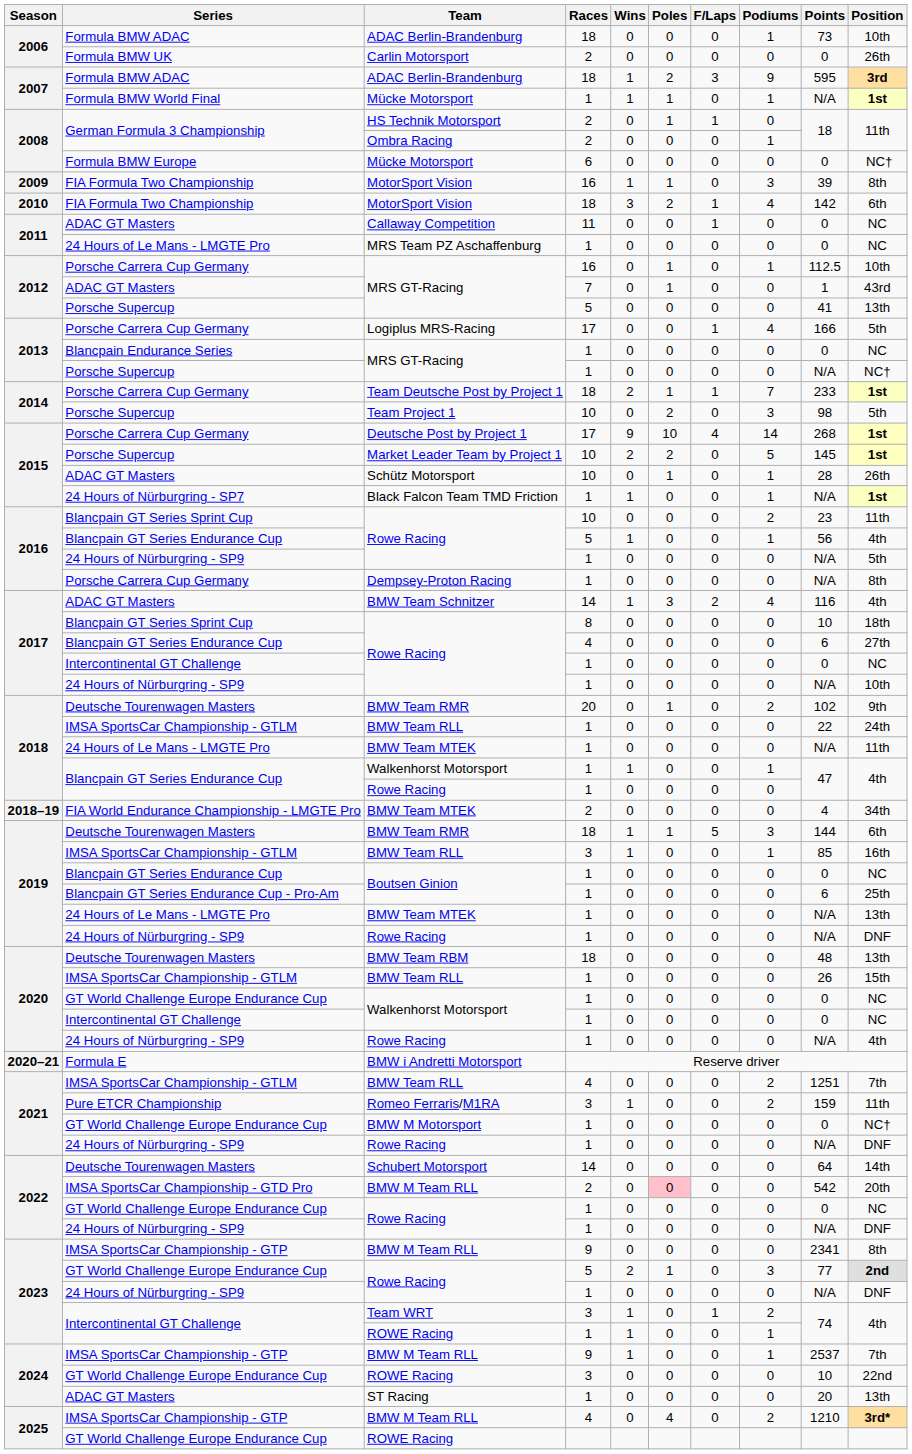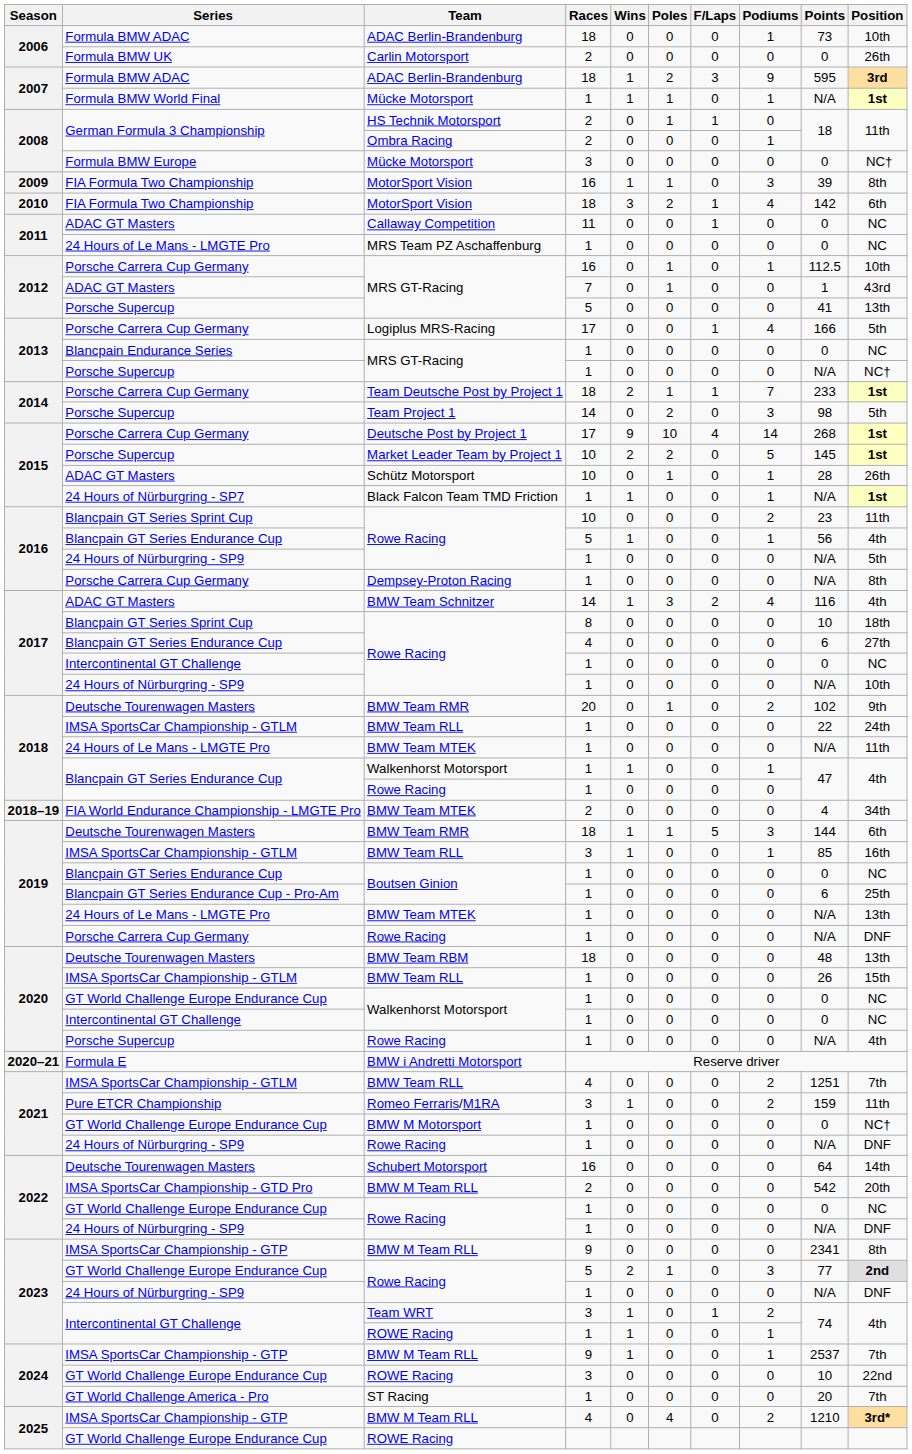2008 / Mücke Motorsport | Races: 6 -> 3
Team Project 1 | Races: 10 -> 14
2019 / Rowe Racing | Series: 24 Hours of Nürburgring - SP9 -> Porsche Carrera Cup Germany
2020 / Rowe Racing | Series: 24 Hours of Nürburgring - SP9 -> Porsche Supercup
Schubert Motorsport | Races: 14 -> 16
2022 / BMW M Team RLL | Poles: pink background -> no background
ST Racing | Series: ADAC GT Masters -> GT World Challenge America - Pro
ST Racing | Position: 13th -> 7th
